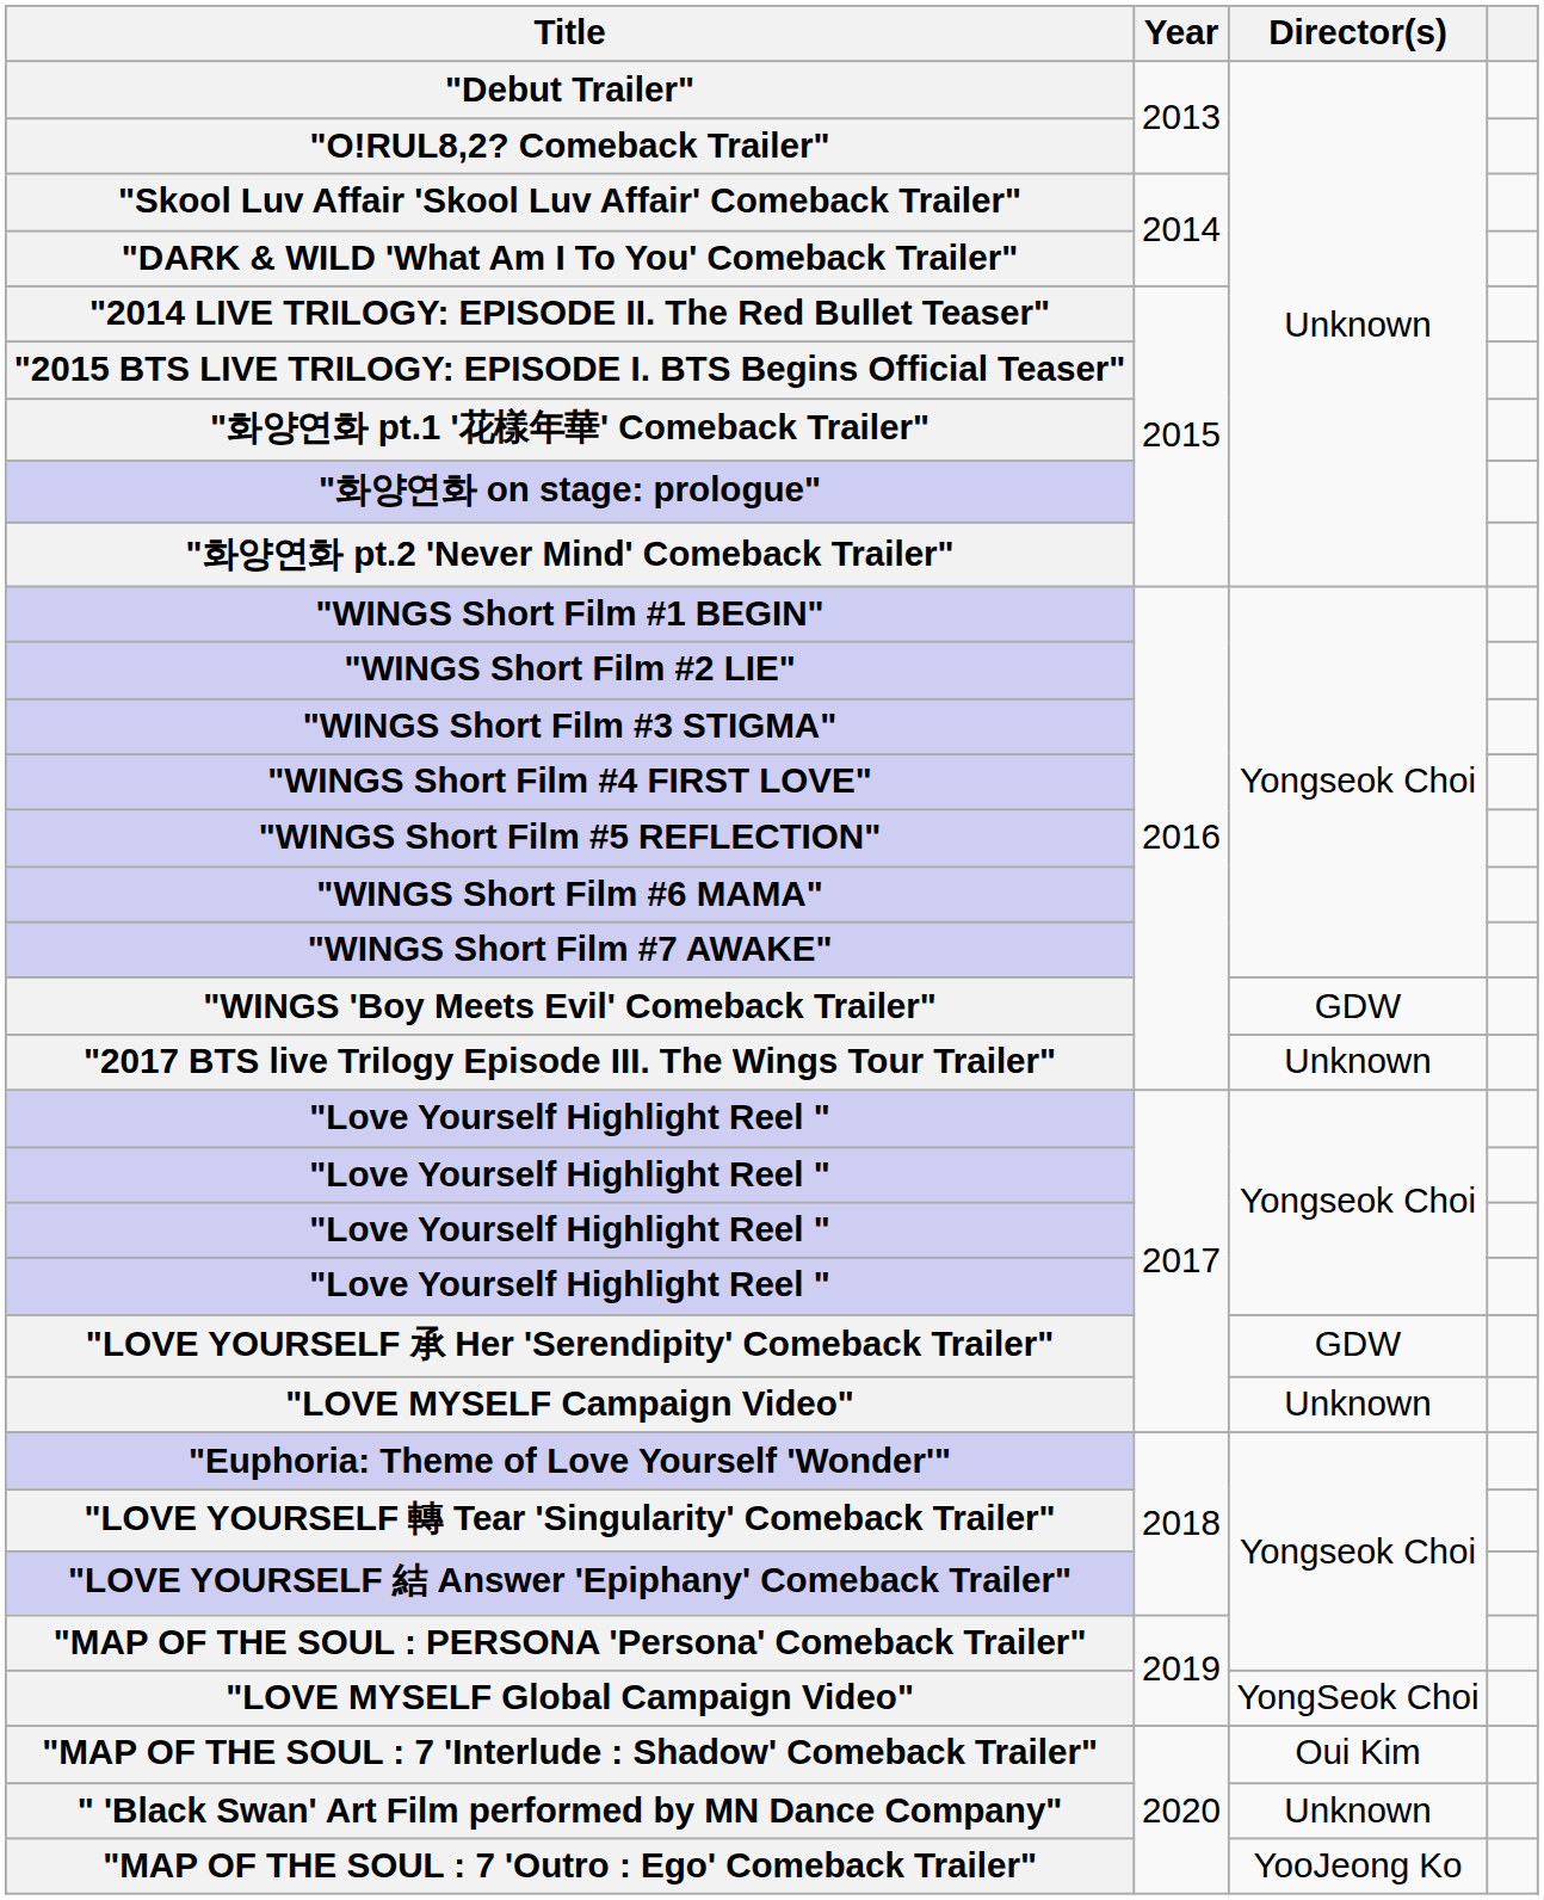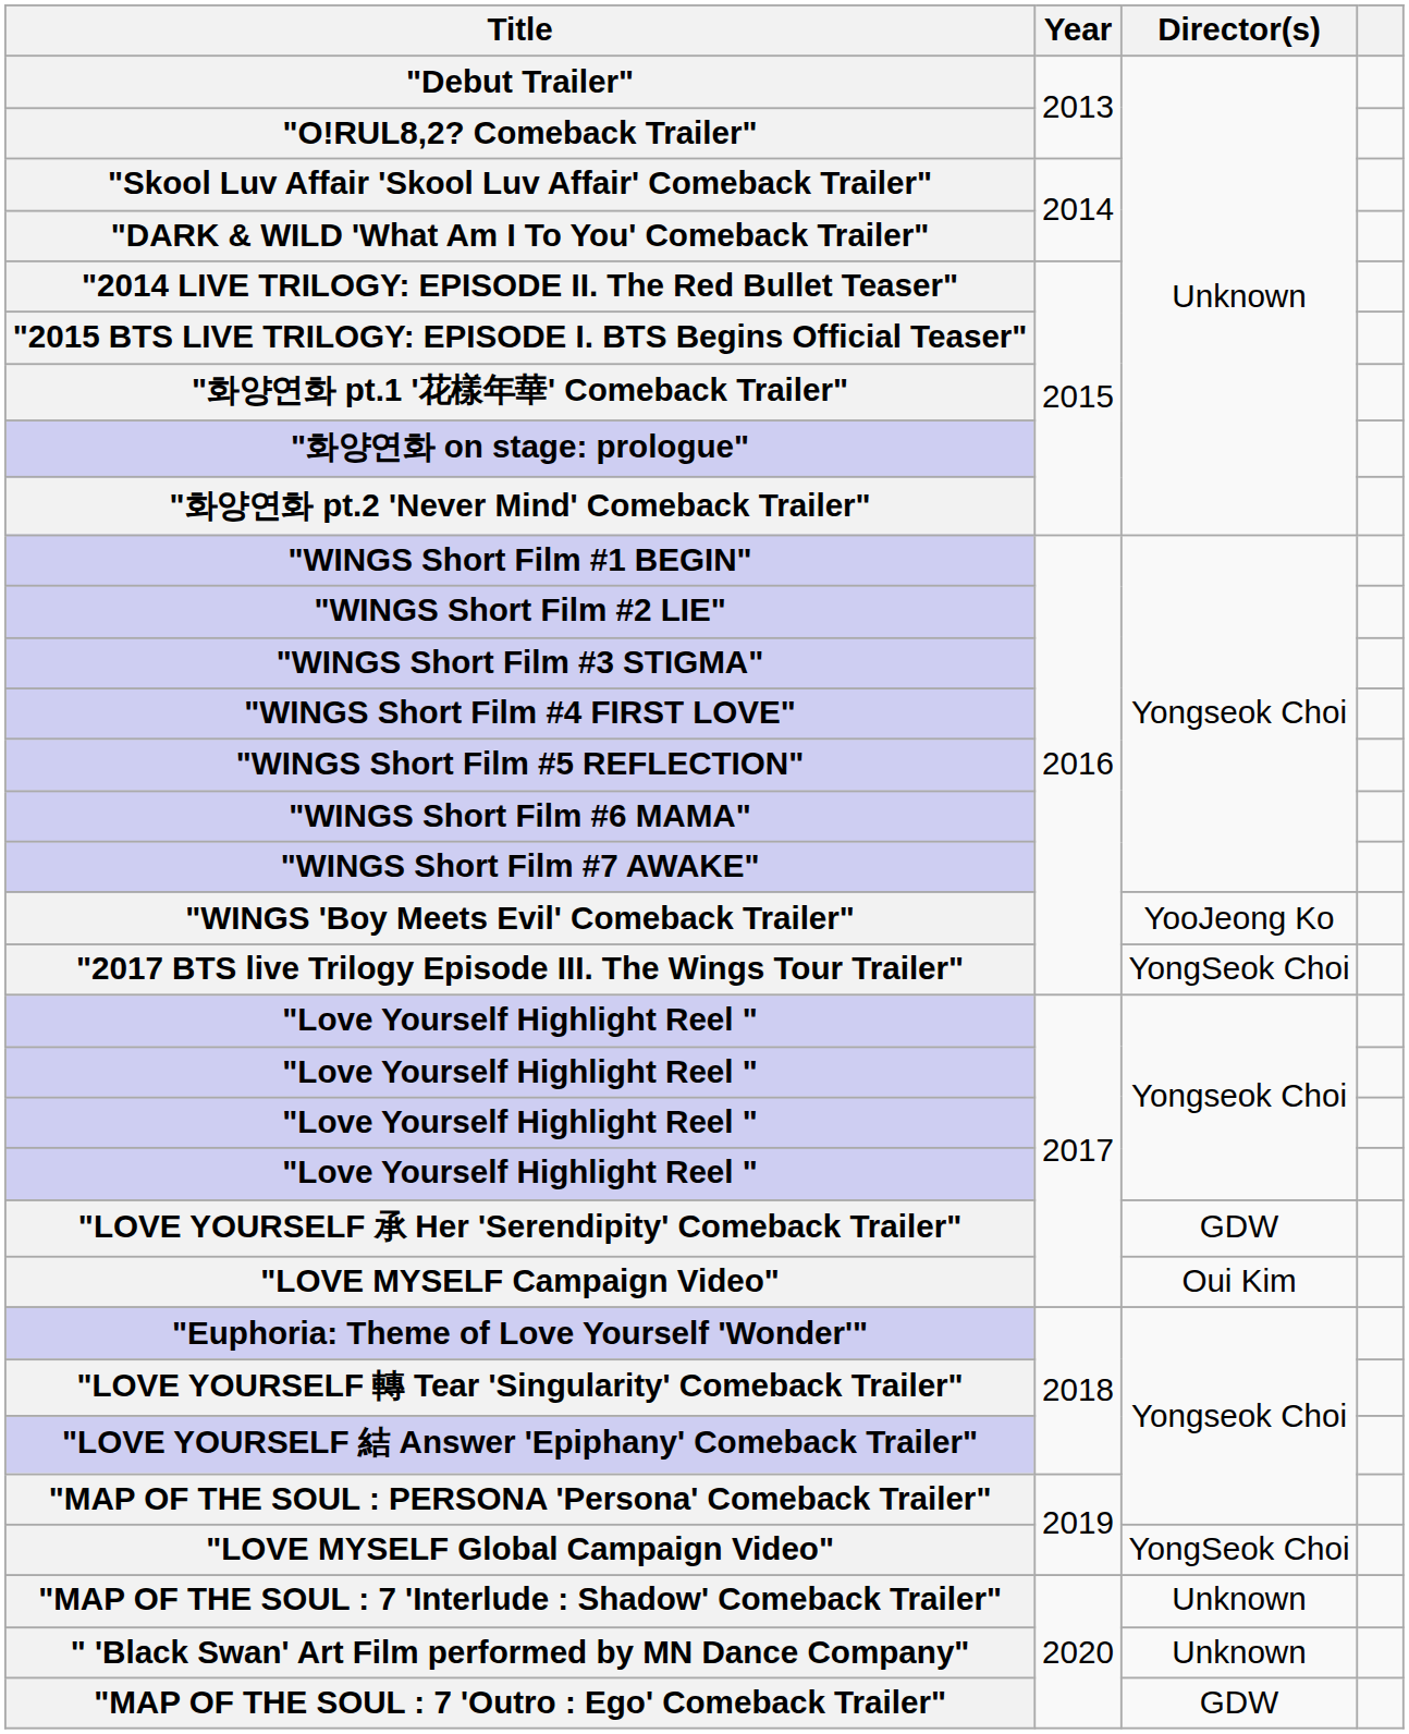"WINGS 'Boy Meets Evil' Comeback Trailer" | Director(s): GDW -> YooJeong Ko
"2017 BTS live Trilogy Episode III. The Wings Tour Trailer" | Director(s): Unknown -> YongSeok Choi
"LOVE MYSELF Campaign Video" | Director(s): Unknown -> Oui Kim
"MAP OF THE SOUL : 7 'Interlude : Shadow' Comeback Trailer" | Director(s): Oui Kim -> Unknown
"MAP OF THE SOUL : 7 'Outro : Ego' Comeback Trailer" | Director(s): YooJeong Ko -> GDW
